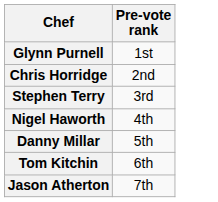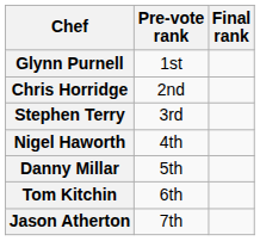+ column: Final rank
